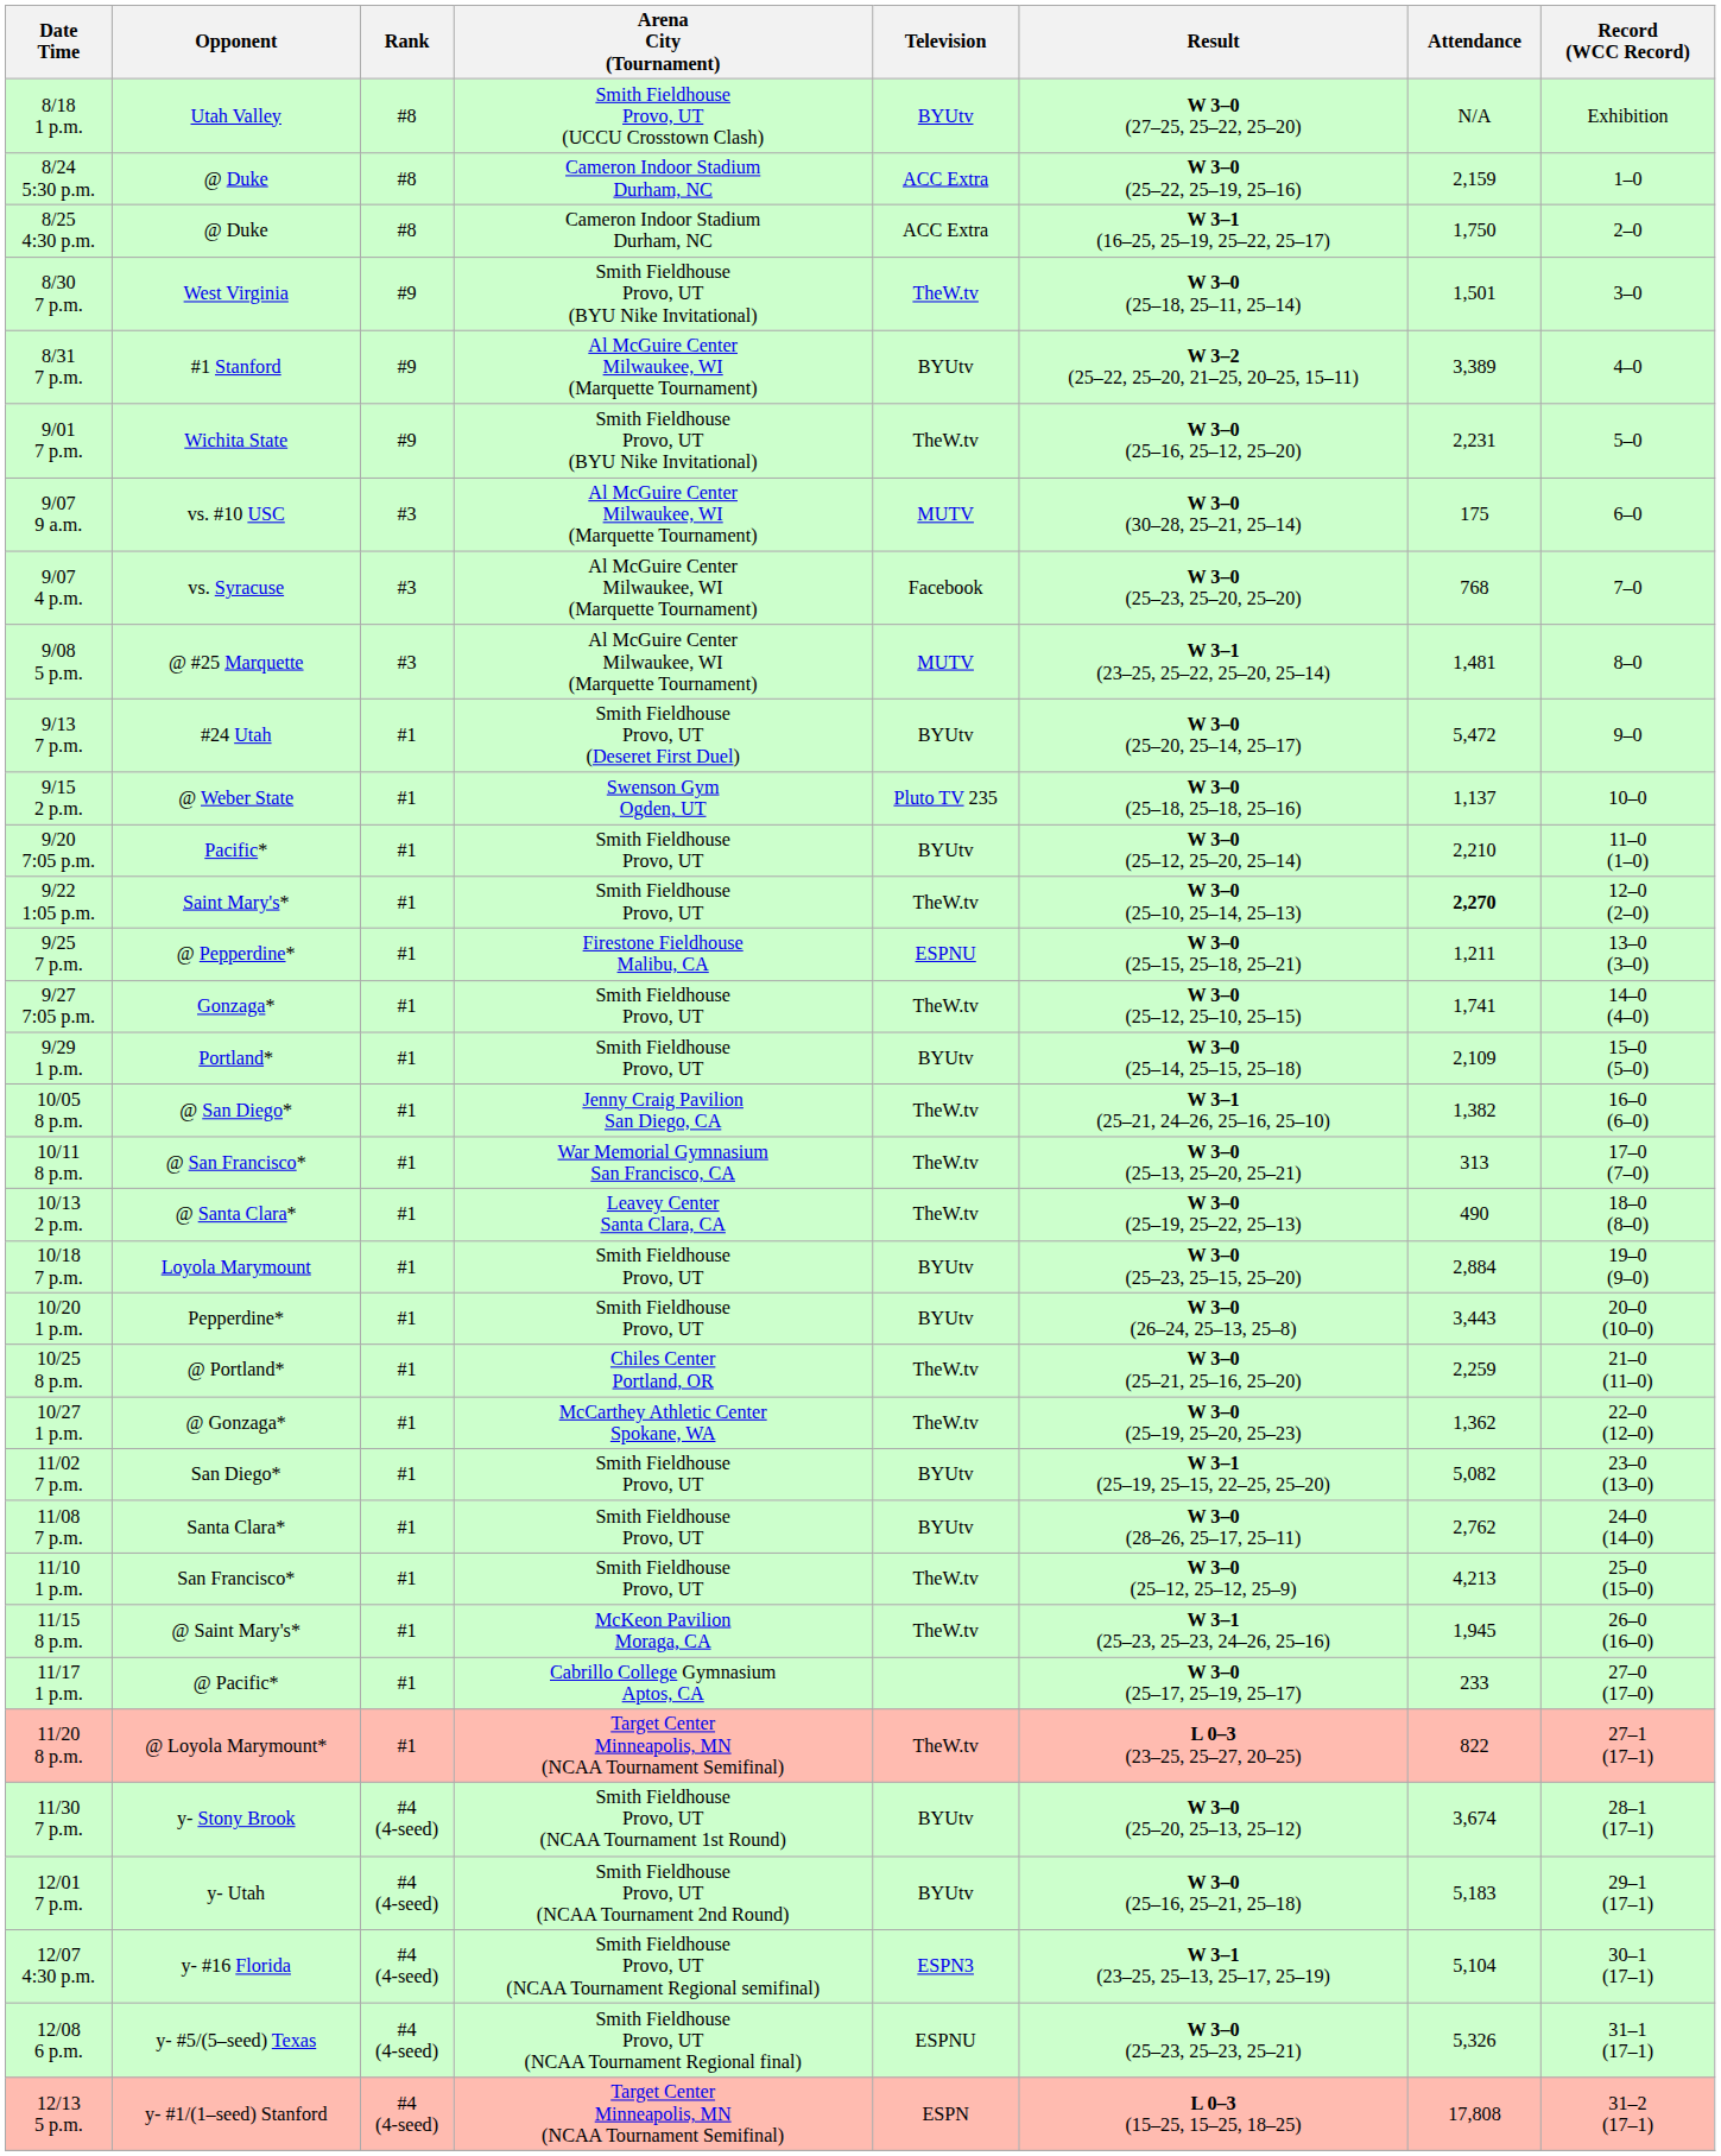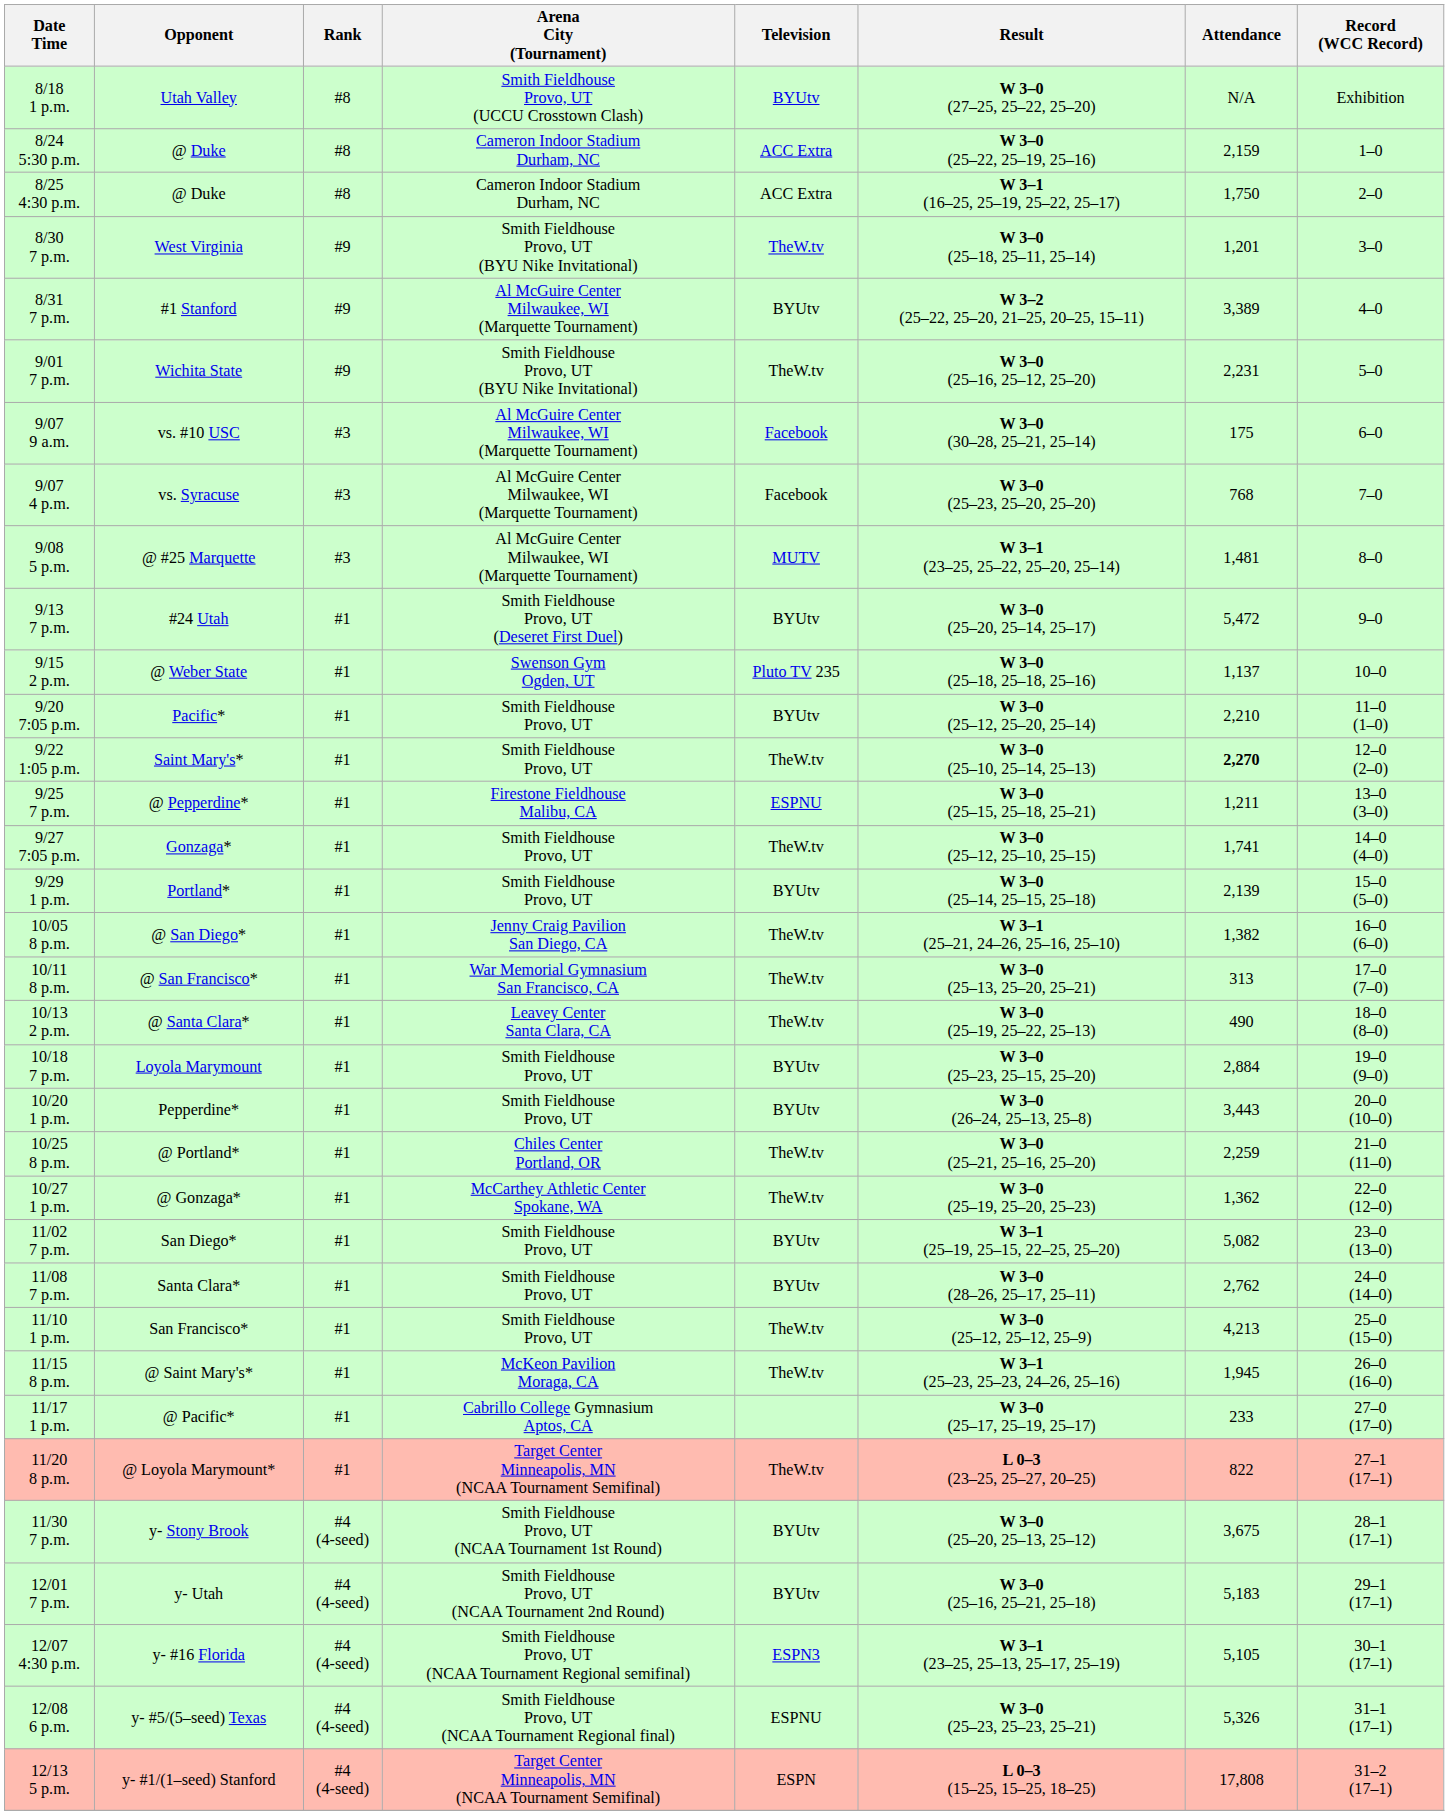8/30 7 p.m. | Attendance: 1,501 -> 1,201
9/07 9 a.m. | Television: MUTV -> Facebook
9/29 1 p.m. | Attendance: 2,109 -> 2,139
11/30 7 p.m. | Attendance: 3,674 -> 3,675
12/07 4:30 p.m. | Attendance: 5,104 -> 5,105
